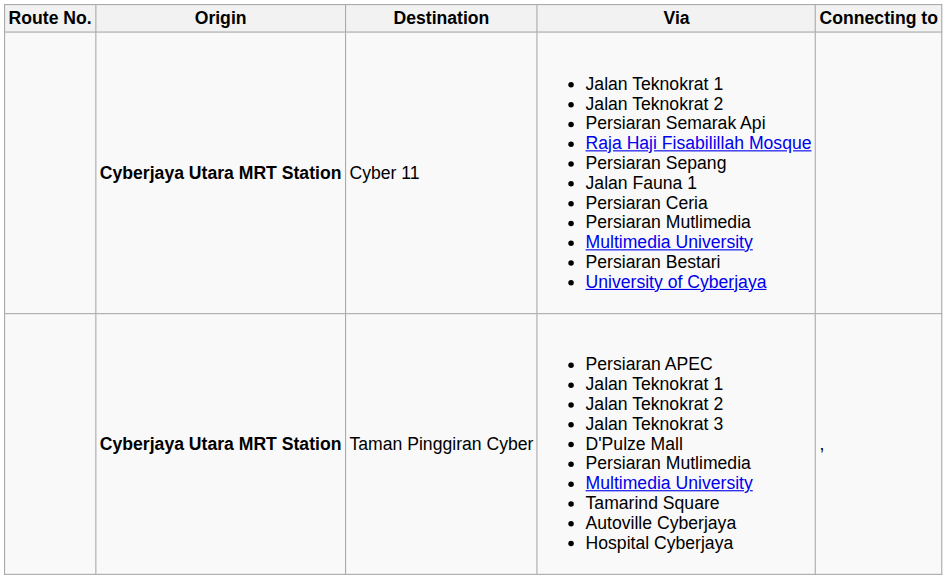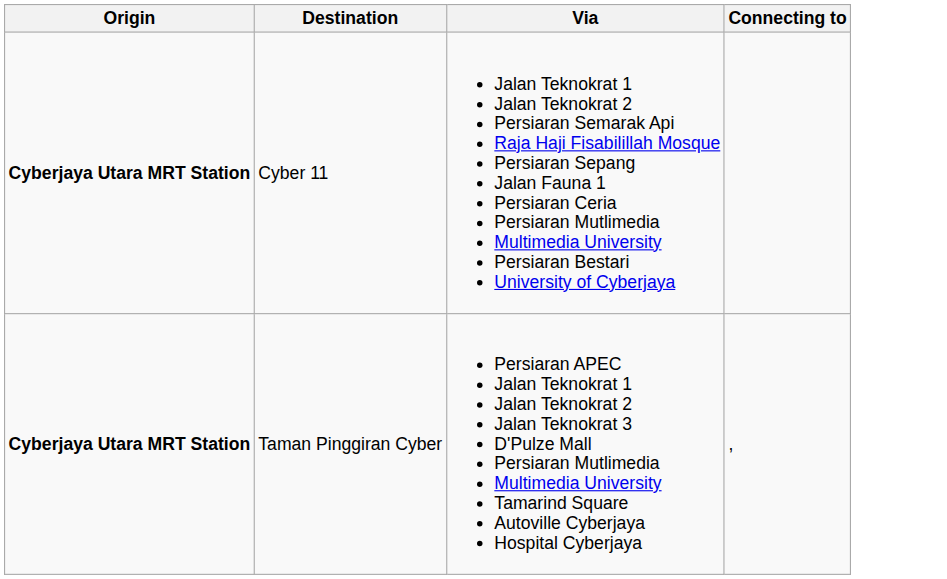- column: Route No.
